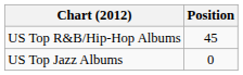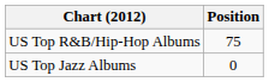US Top R&B/Hip-Hop Albums | Position: 45 -> 75
